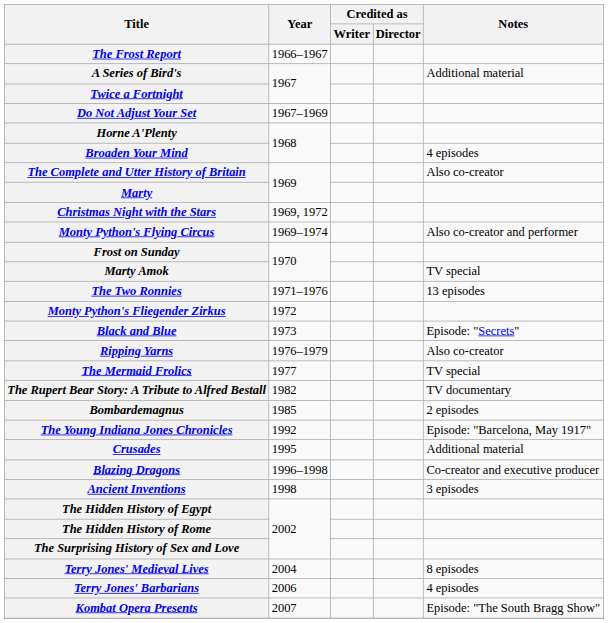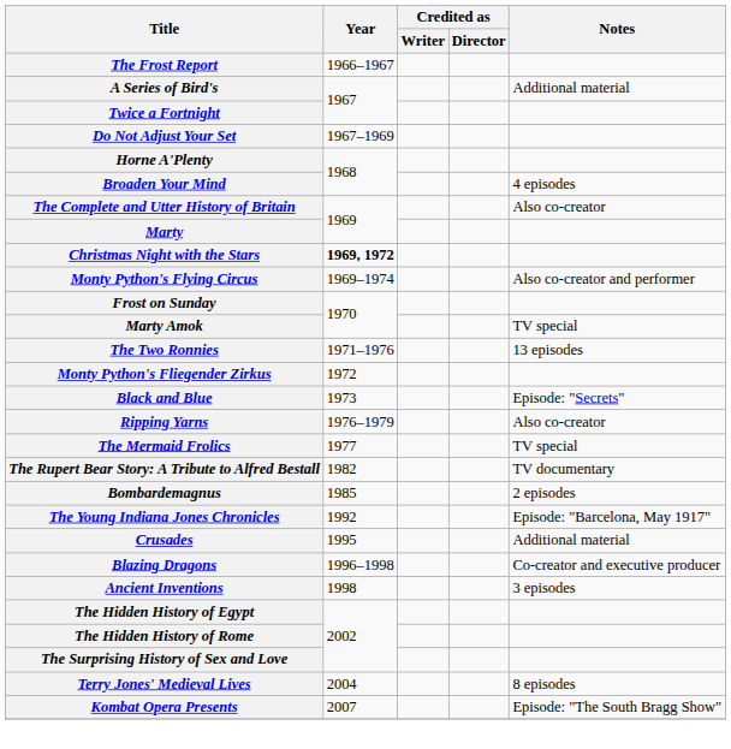Christmas Night with the Stars | Year: normal -> bold
- row: Terry Jones' Barbarians | 2006 | 4 episodes
